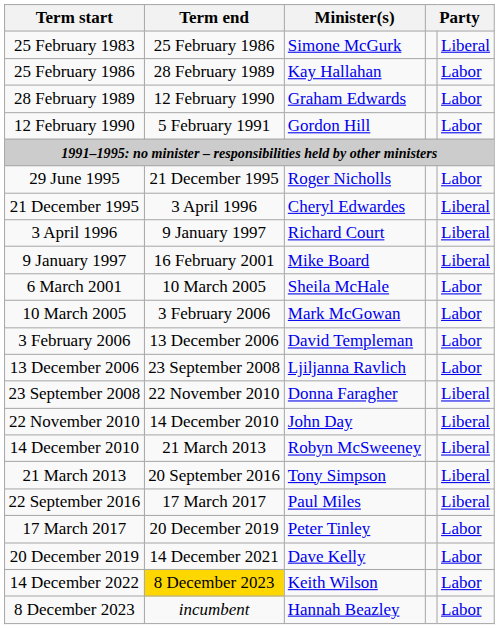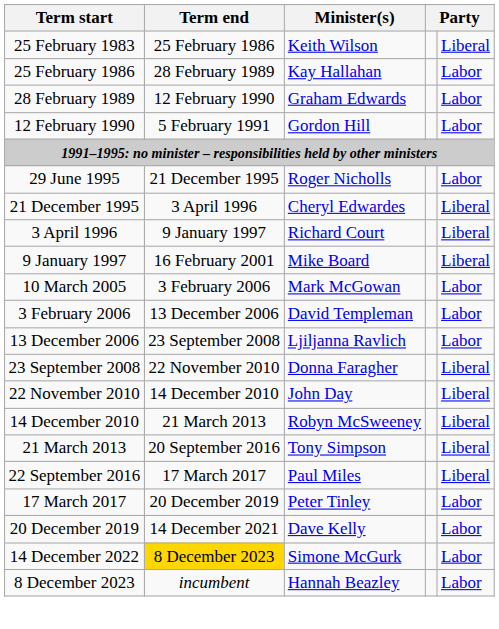25 February 1983 | Minister(s): Simone McGurk -> Keith Wilson
- row: 6 March 2001 | 10 March 2005 | Sheila McHale | Labor
14 December 2022 | Minister(s): Keith Wilson -> Simone McGurk
